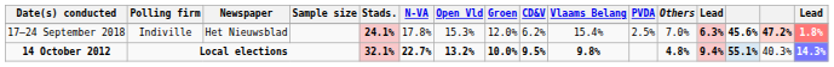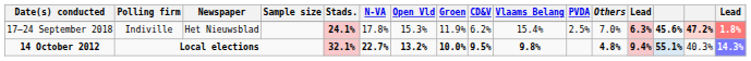17–24 September 2018 | Groen: 12.0% -> 11.9%
